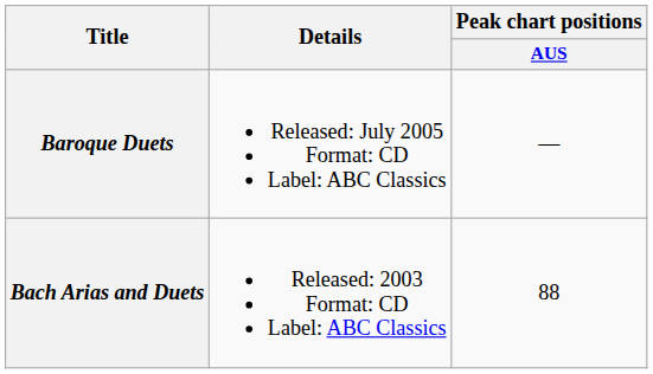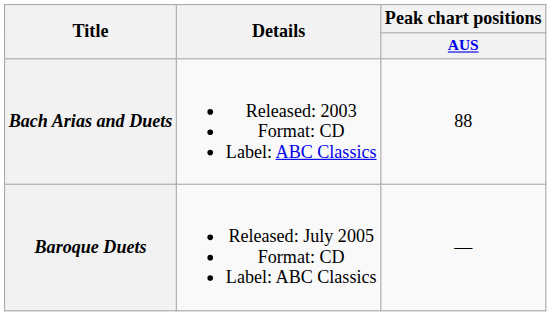rows swapped: Bach Arias and Duets <-> Baroque Duets
